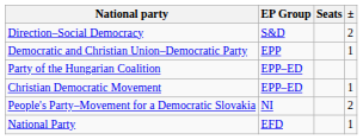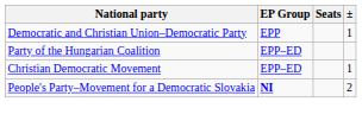- row: Direction–Social Democracy | S&D | 2
People's Party–Movement for a Democratic Slovakia | EP Group: normal -> bold
- row: National Party | EFD | 1
